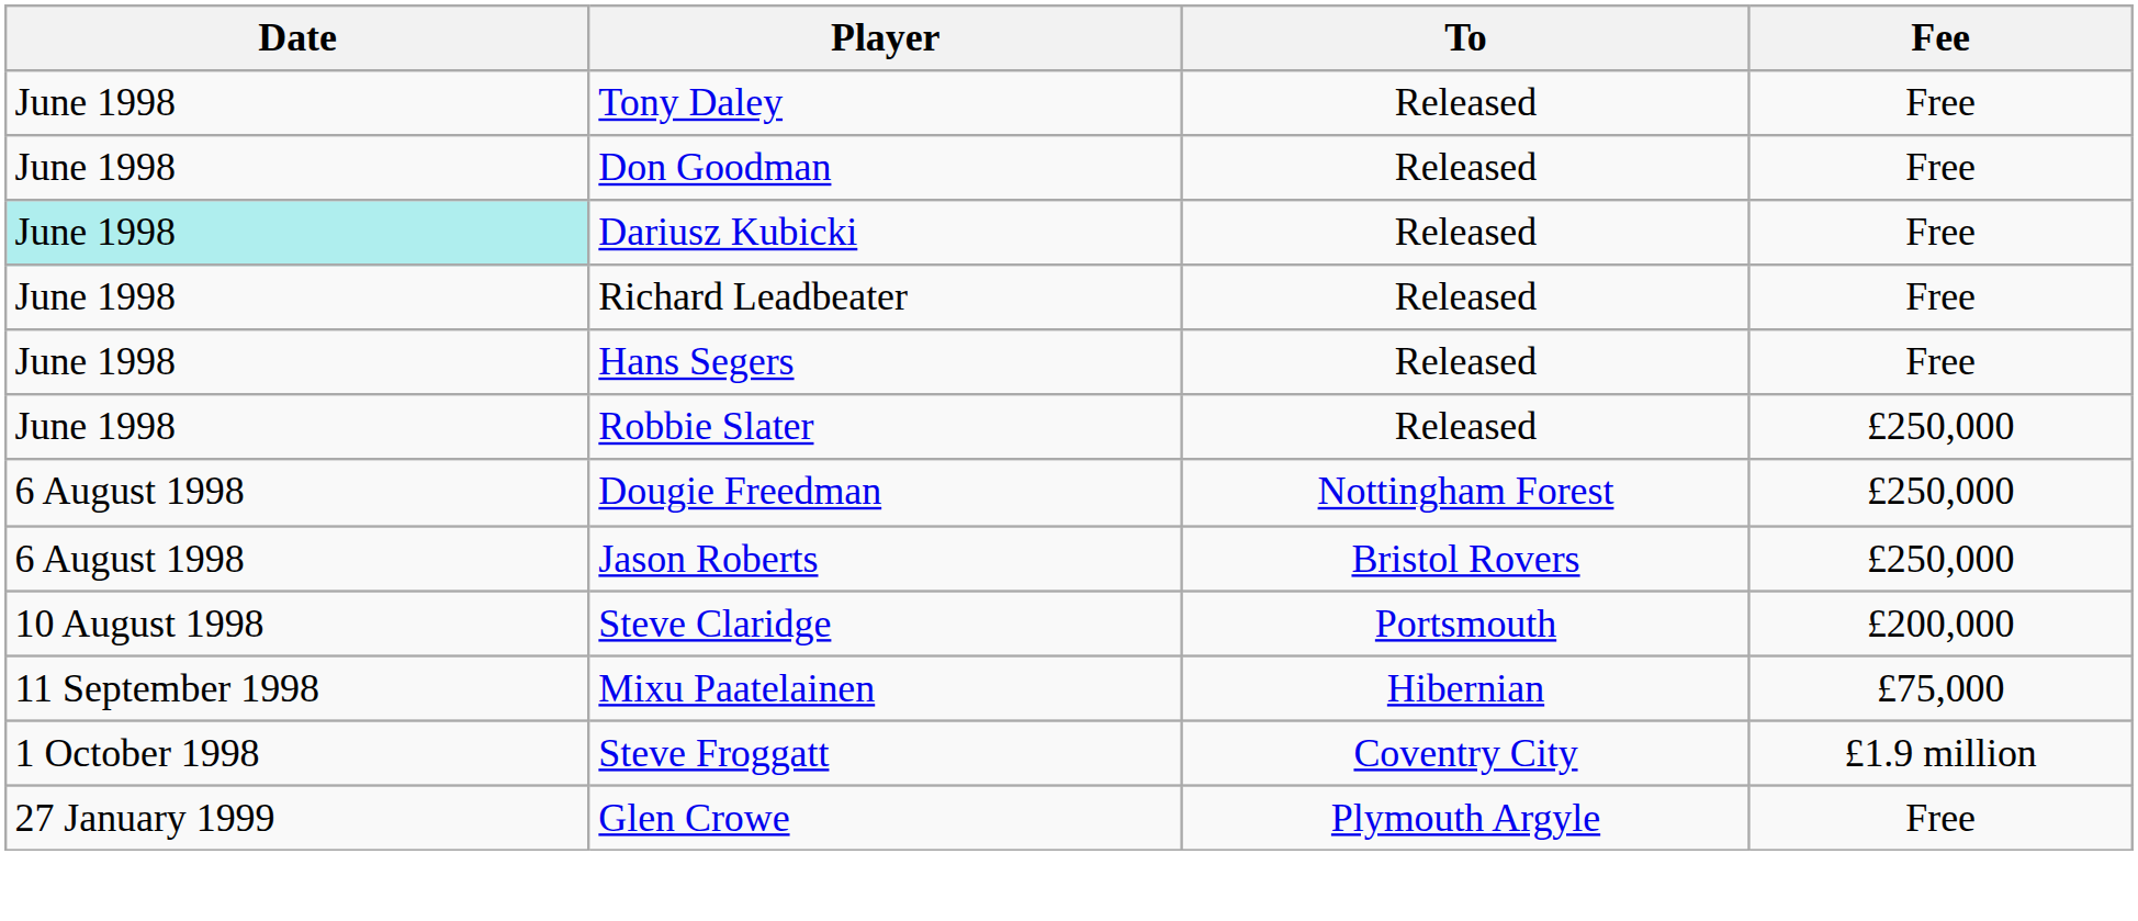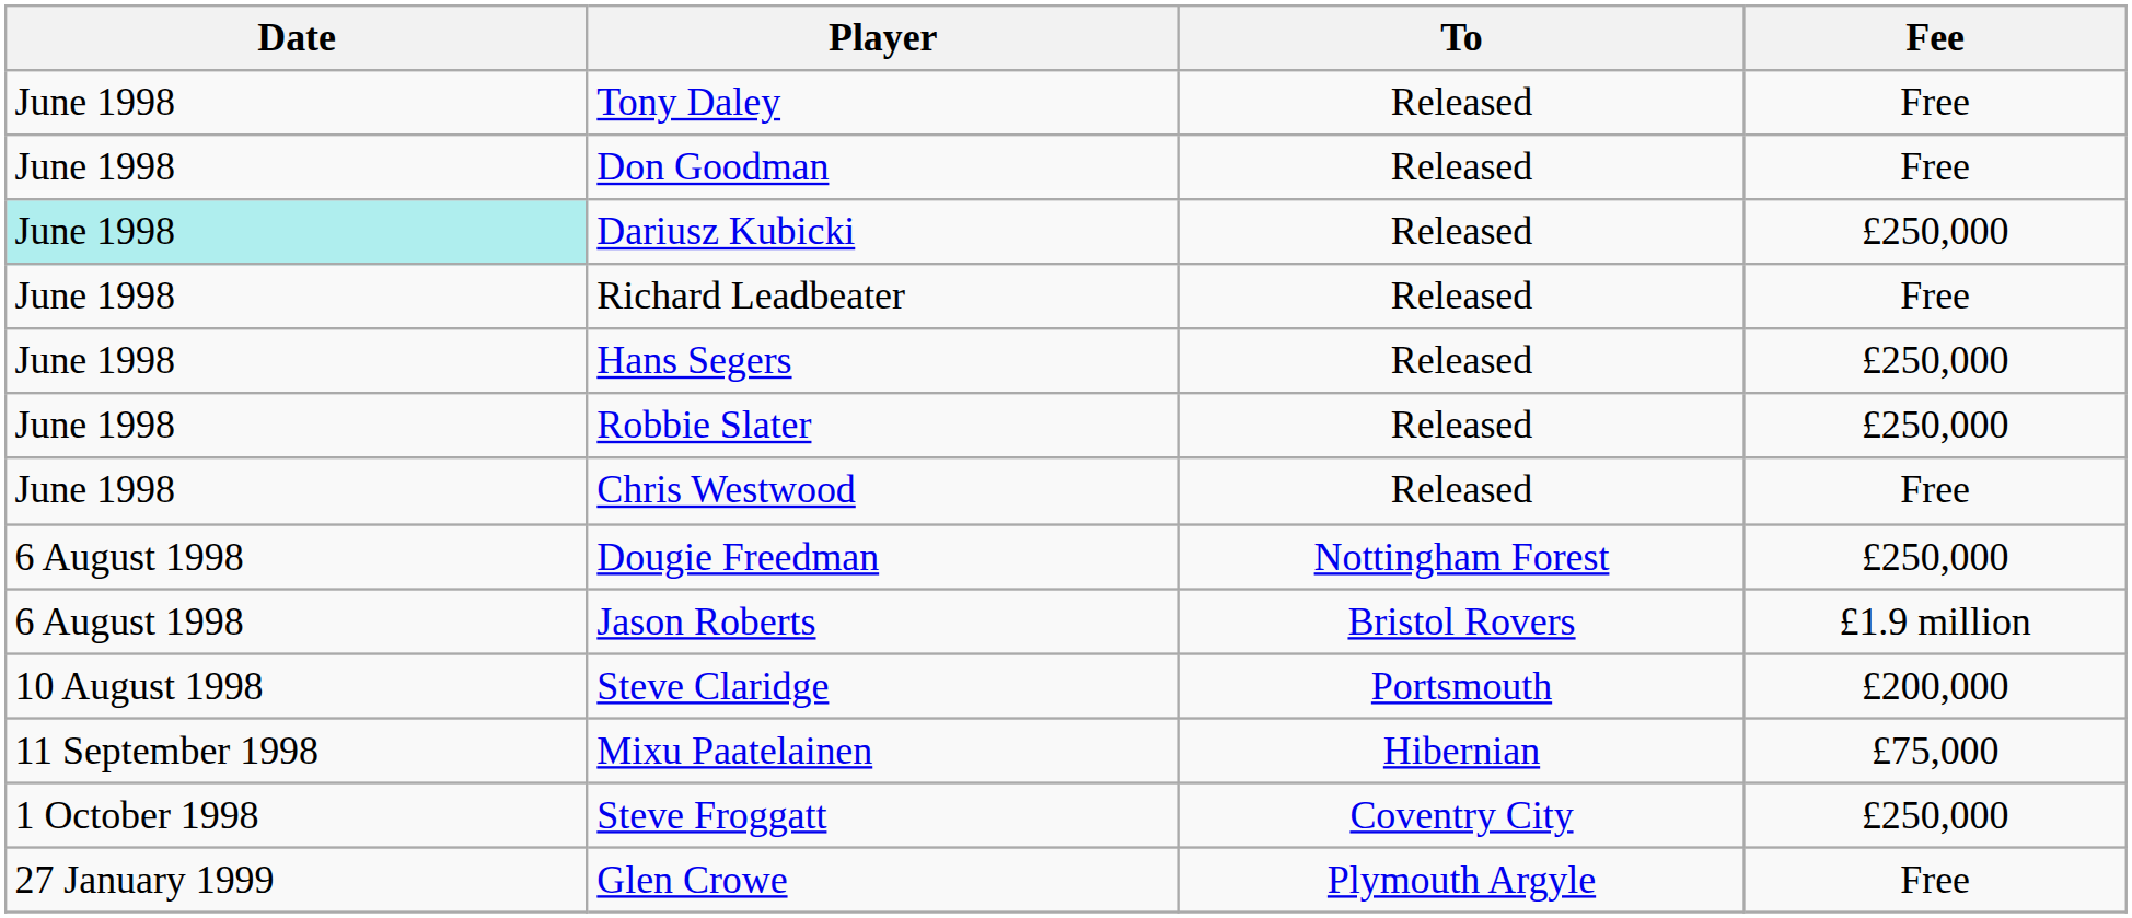Dariusz Kubicki | Fee: Free -> £250,000
Hans Segers | Fee: Free -> £250,000
+ row: June 1998 | Chris Westwood | Released | Free
Jason Roberts | Fee: £250,000 -> £1.9 million
Steve Froggatt | Fee: £1.9 million -> £250,000
